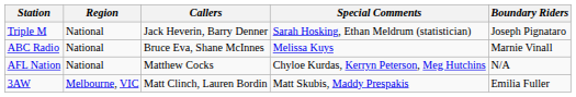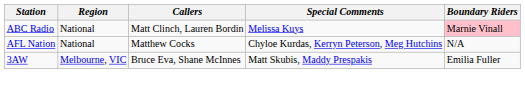- row: Triple M | National | Jack Heverin, Barry Denner | Sarah Hosking, Ethan Meldrum (statistician) | Joseph Pignataro
ABC Radio | Callers: Bruce Eva, Shane McInnes -> Matt Clinch, Lauren Bordin
ABC Radio | Boundary Riders: no background -> pink background
3AW | Callers: Matt Clinch, Lauren Bordin -> Bruce Eva, Shane McInnes
